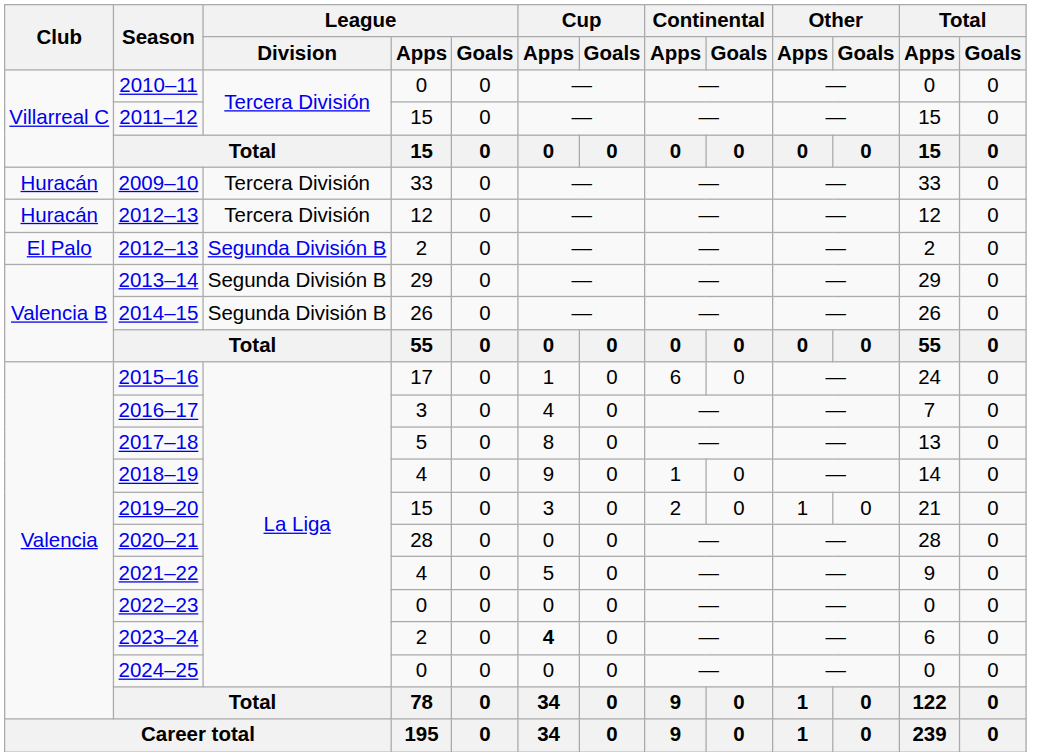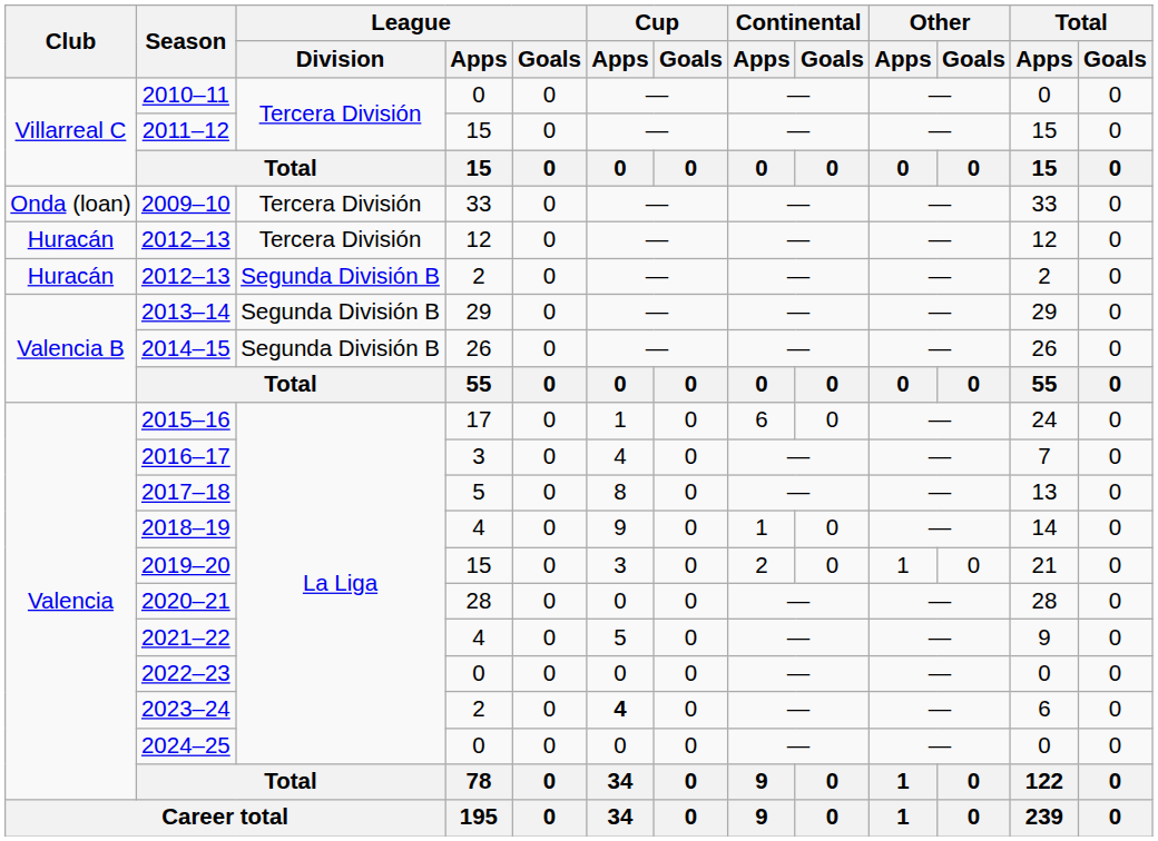2009–10 | Club: Huracán -> Onda (loan)
2012–13 / 2 | Club: El Palo -> Huracán
